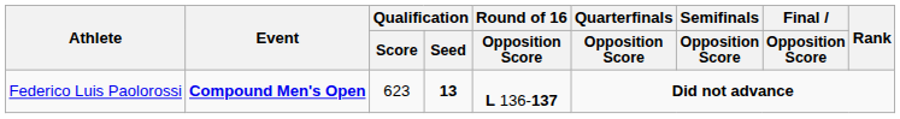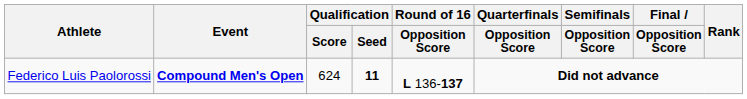Federico Luis Paolorossi | Qualification / Score: 623 -> 624
Federico Luis Paolorossi | Qualification / Seed: 13 -> 11
